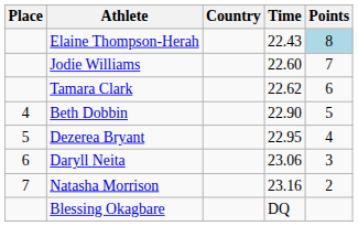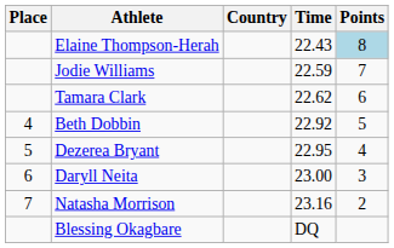Jodie Williams | Time: 22.60 -> 22.59
Beth Dobbin | Time: 22.90 -> 22.92
Daryll Neita | Time: 23.06 -> 23.00
